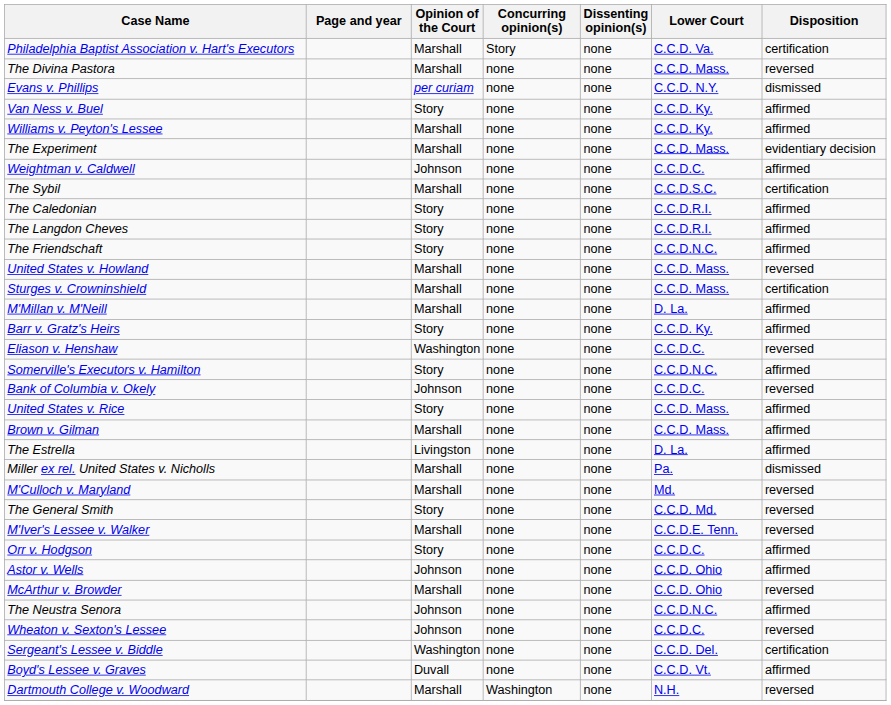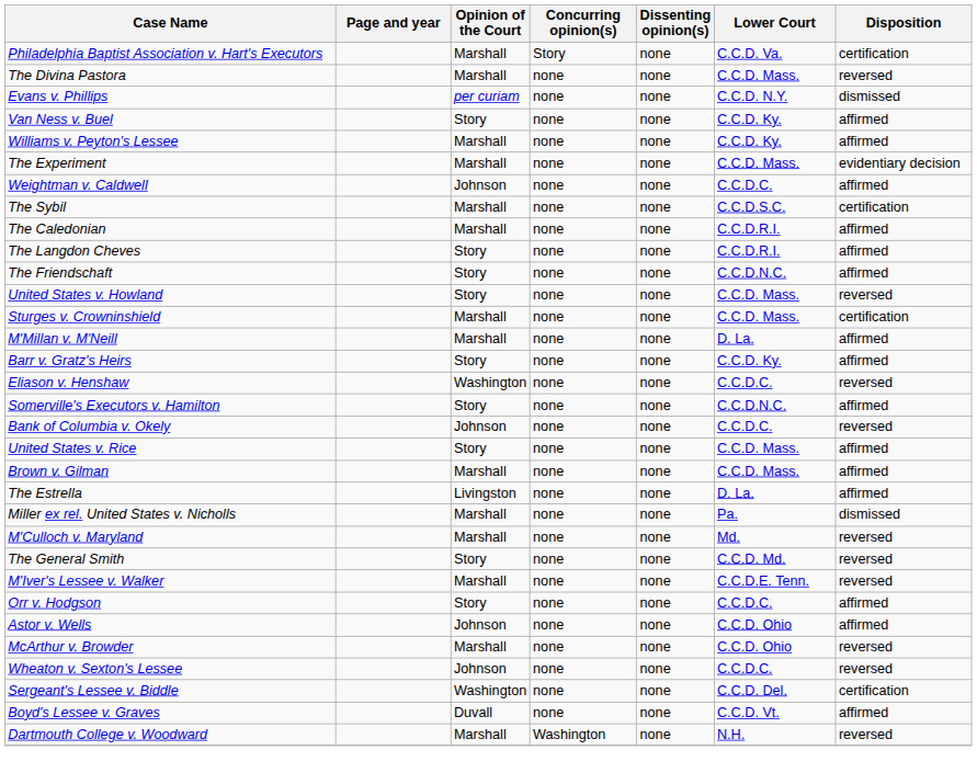The Caledonian | Opinion of the Court: Story -> Marshall
United States v. Howland | Opinion of the Court: Marshall -> Story
- row: The Neustra Senora | Johnson | none | none | C.C.D.N.C. | affirmed
